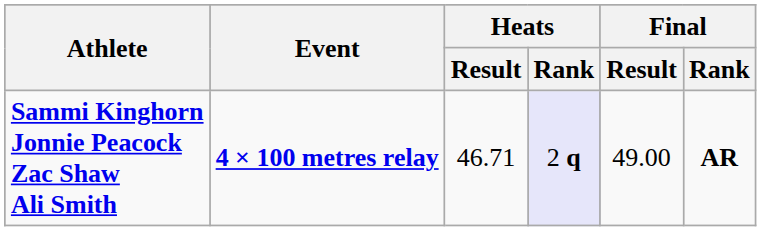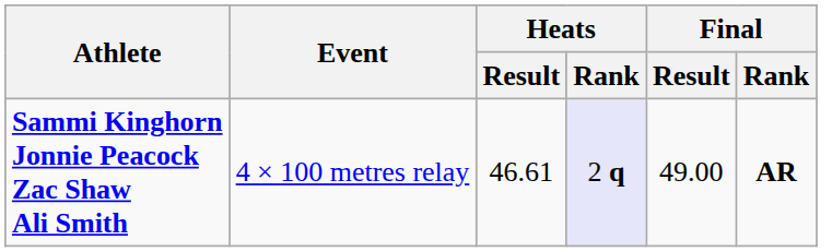Sammi Kinghorn Jonnie Peacock Zac Shaw Ali Smith | Event: bold -> normal
Sammi Kinghorn Jonnie Peacock Zac Shaw Ali Smith | Heats / Result: 46.71 -> 46.61
